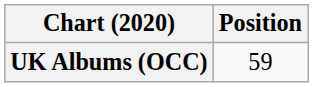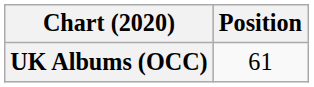UK Albums (OCC) | Position: 59 -> 61
